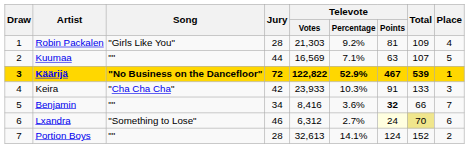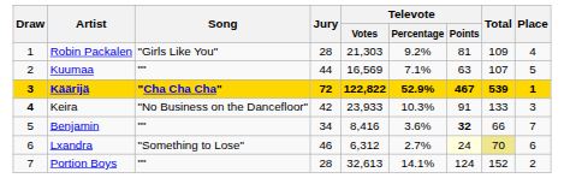Käärijä | Song: "No Business on the Dancefloor" -> "Cha Cha Cha"
Keira | Draw: normal -> bold
Keira | Song: "Cha Cha Cha" -> "No Business on the Dancefloor"
